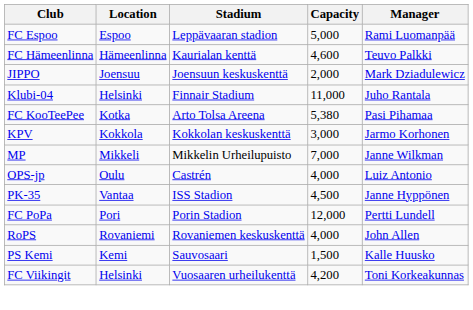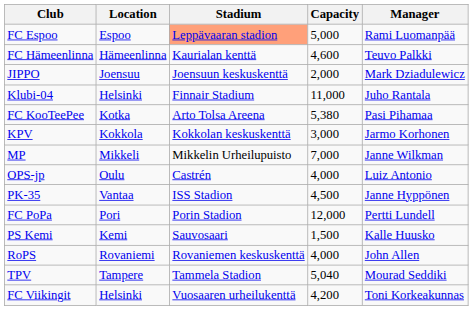FC Espoo | Stadium: no background -> lightsalmon background
rows swapped: PS Kemi <-> RoPS
+ row: TPV | Tampere | Tammela Stadion | 5,040 | Mourad Seddiki
